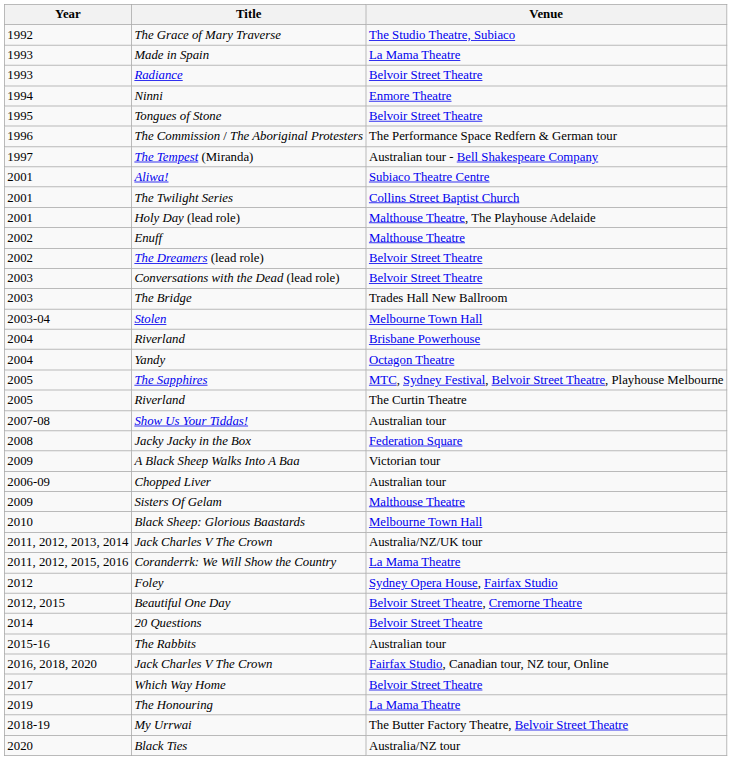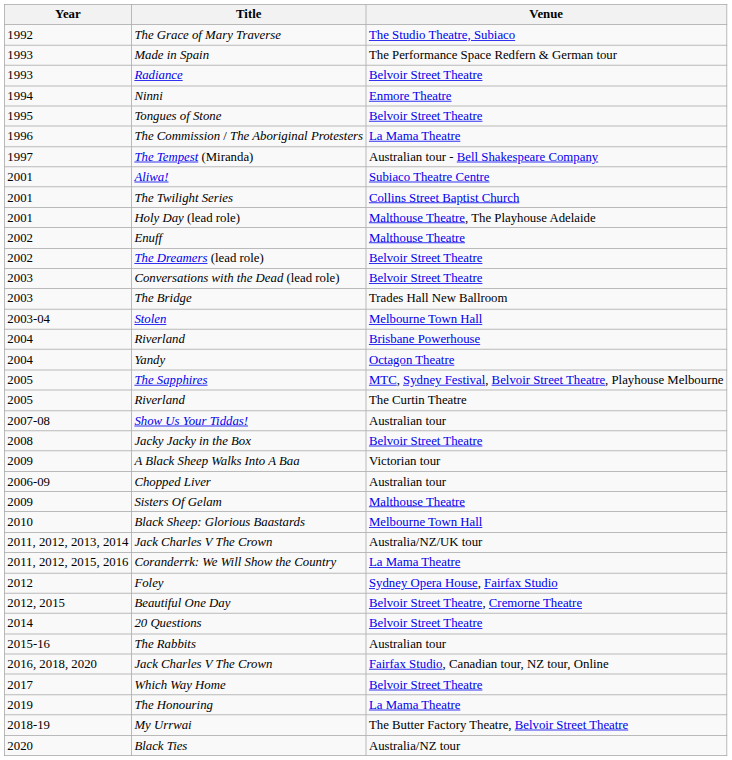Made in Spain | Venue: La Mama Theatre -> The Performance Space Redfern & German tour
The Commission / The Aboriginal Protesters | Venue: The Performance Space Redfern & German tour -> La Mama Theatre
Jacky Jacky in the Box | Venue: Federation Square -> Belvoir Street Theatre
